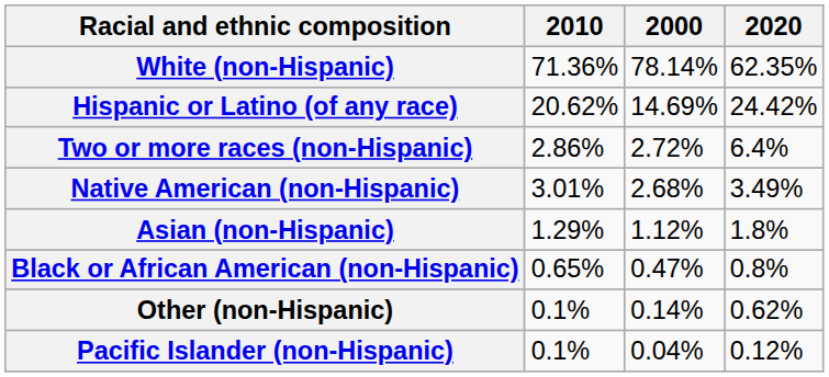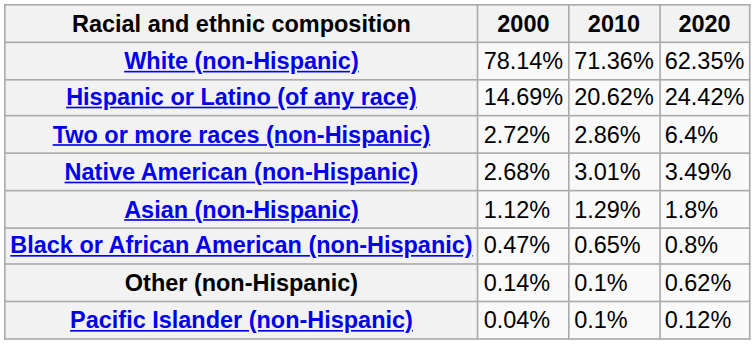columns swapped: 2000 <-> 2010
